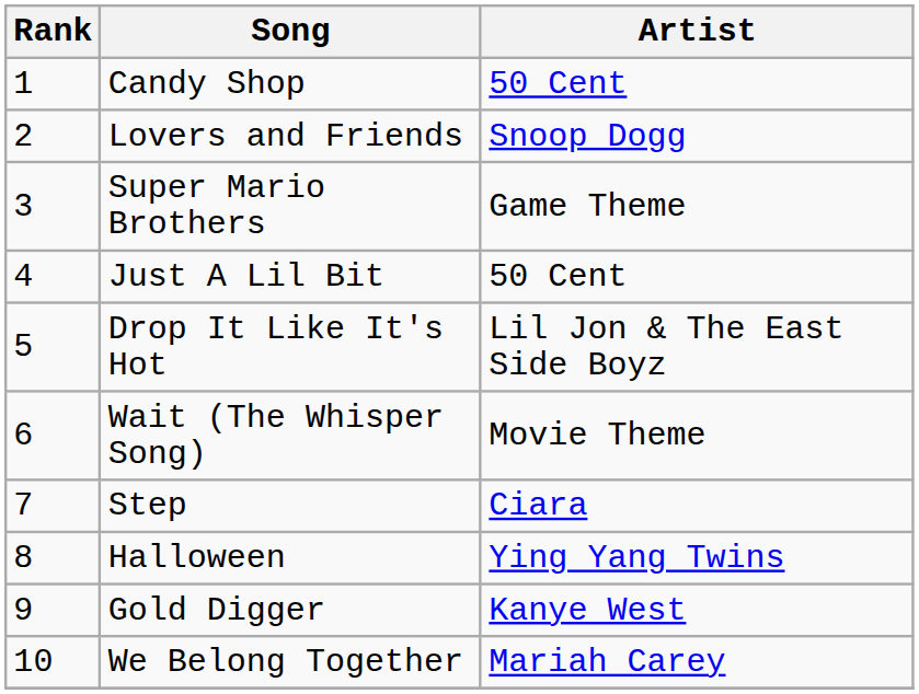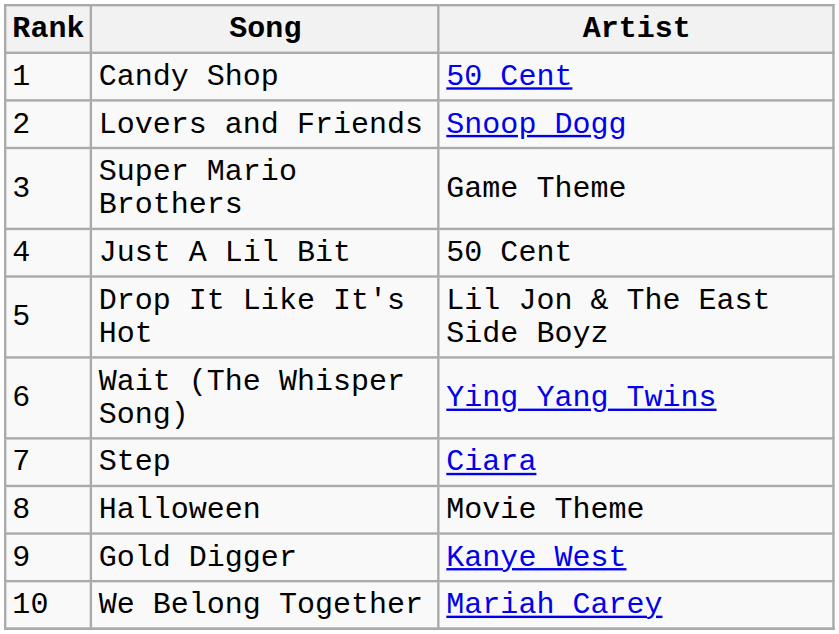Wait (The Whisper Song) | Artist: Movie Theme -> Ying Yang Twins
Halloween | Artist: Ying Yang Twins -> Movie Theme
